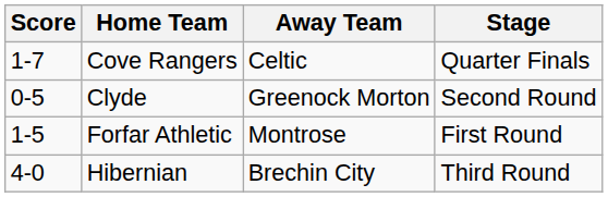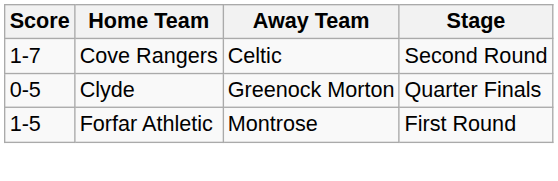Cove Rangers | Stage: Quarter Finals -> Second Round
Clyde | Stage: Second Round -> Quarter Finals
- row: 4-0 | Hibernian | Brechin City | Third Round
